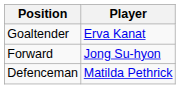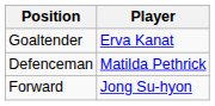rows swapped: Defenceman <-> Forward
